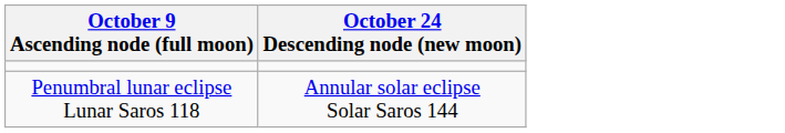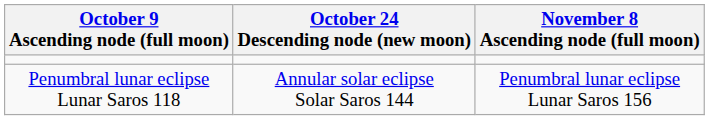+ column: November 8 Ascending node (full moon) | Penumbral lunar eclipse Lunar Saros 156
